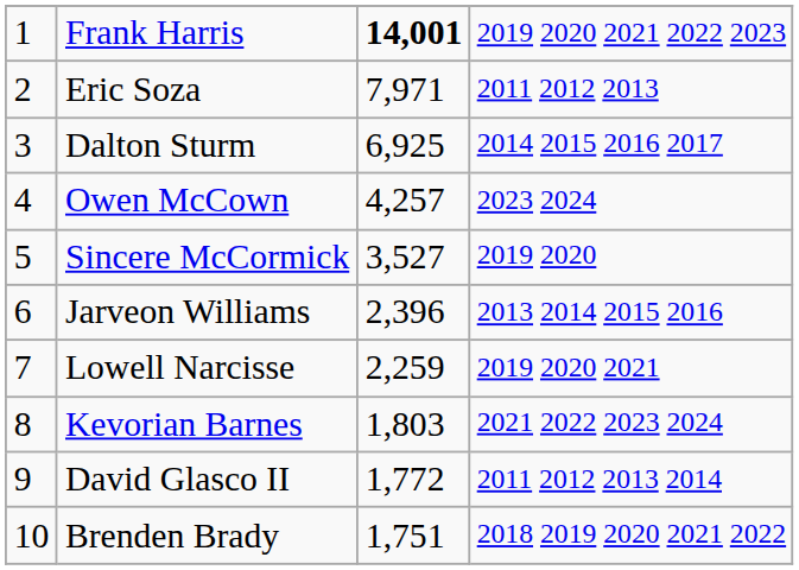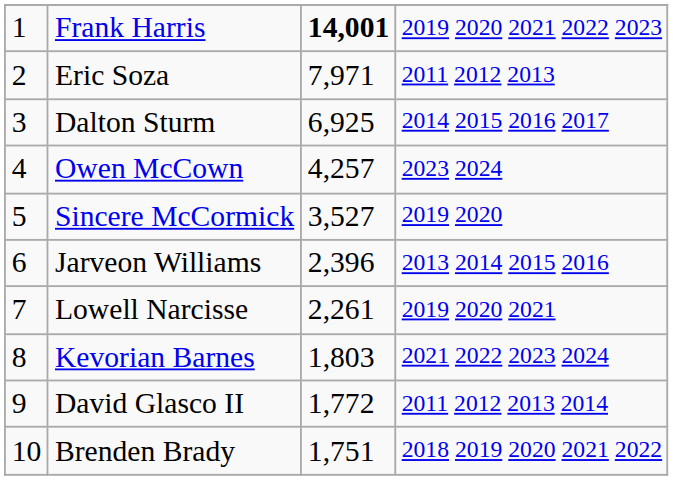Lowell Narcisse | column 3: 2,259 -> 2,261
